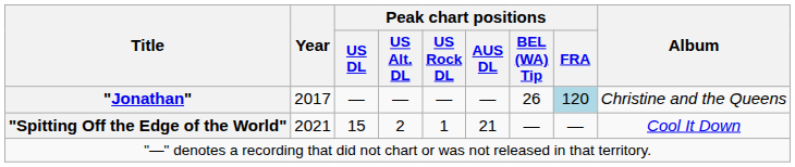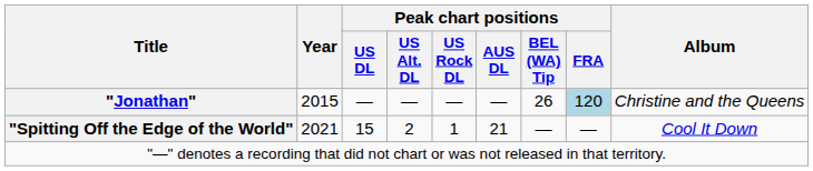"Jonathan" | Year: 2017 -> 2015
